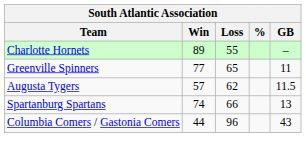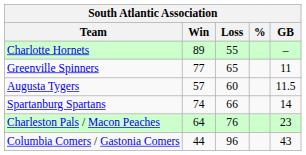Augusta Tygers | Loss: 62 -> 60
Spartanburg Spartans | GB: 13 -> 14
+ row: Charleston Pals / Macon Peaches | 64 | 76 | 23
